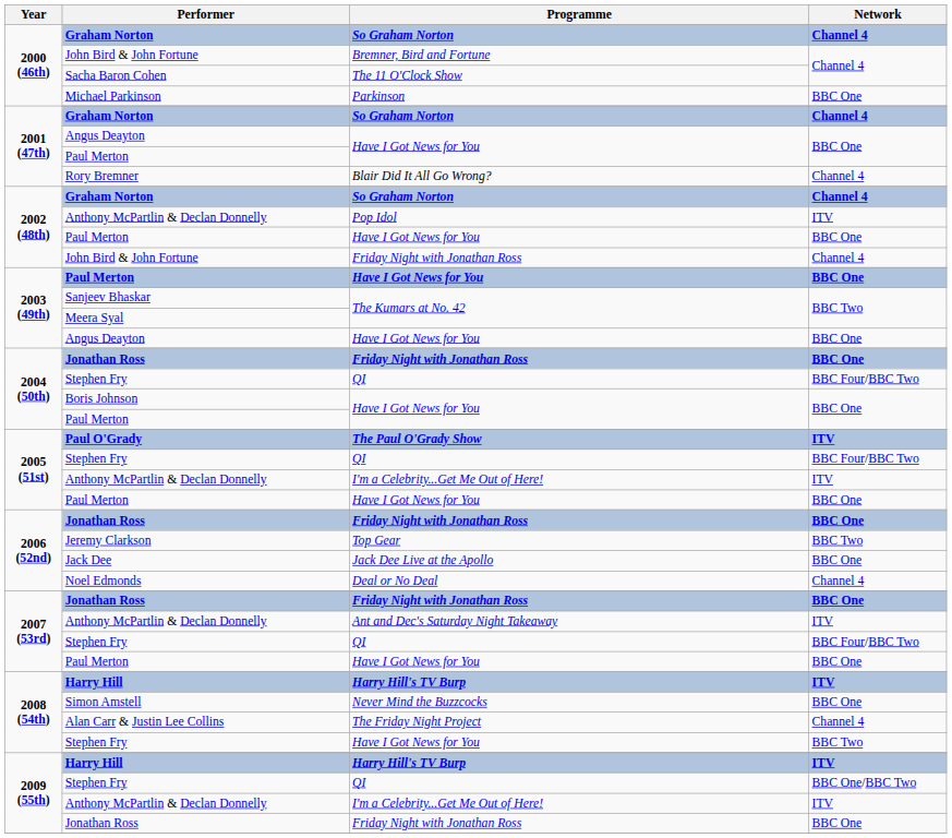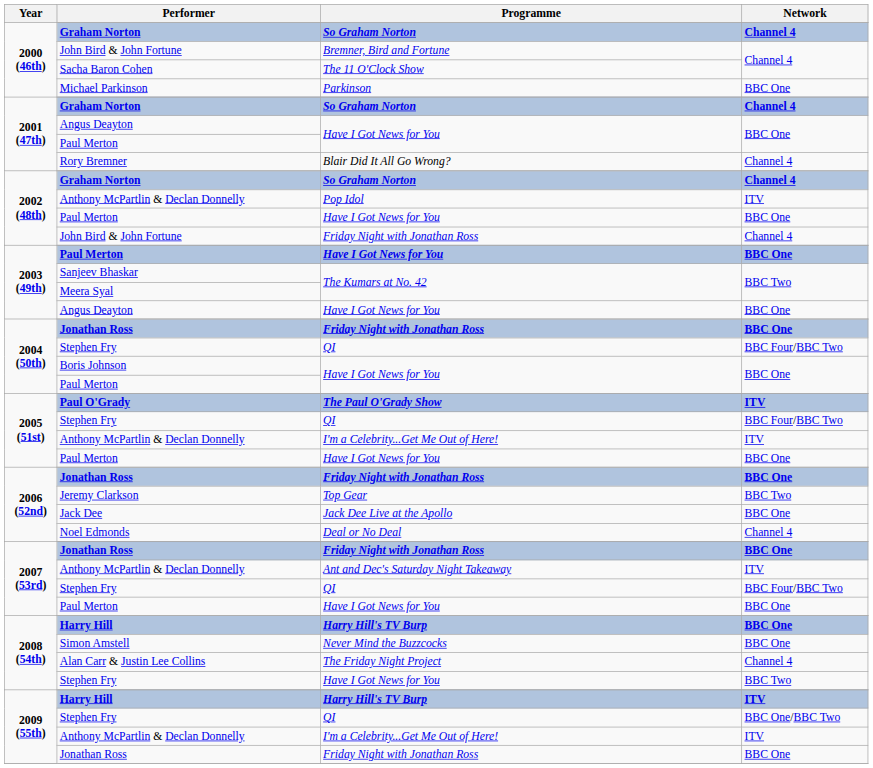2008 (54th) / Harry Hill | Network: ITV -> BBC One
